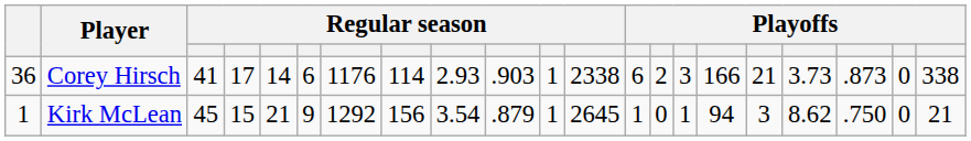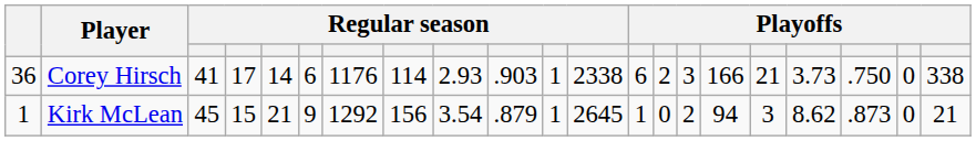Corey Hirsch | column 19: .873 -> .750
Kirk McLean | column 15: 1 -> 2
Kirk McLean | column 19: .750 -> .873
